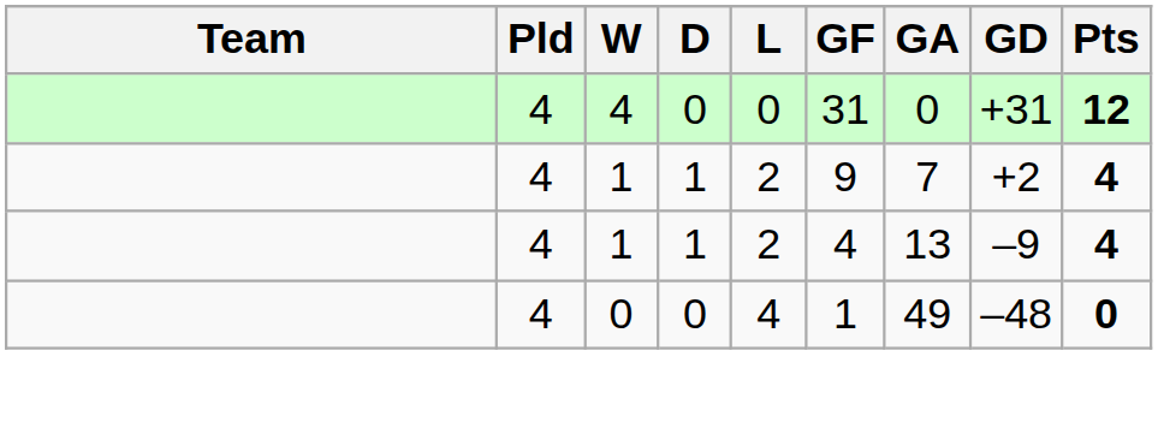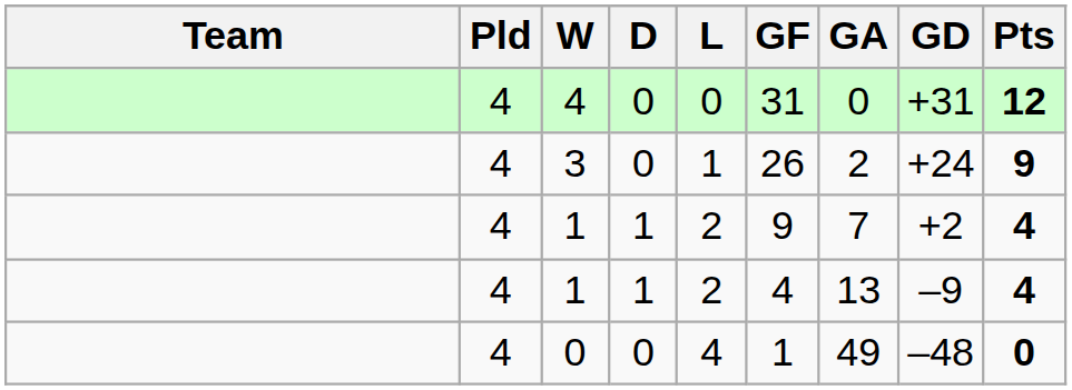+ row: 4 | 3 | 0 | 1 | 26 | 2 | +24 | 9
